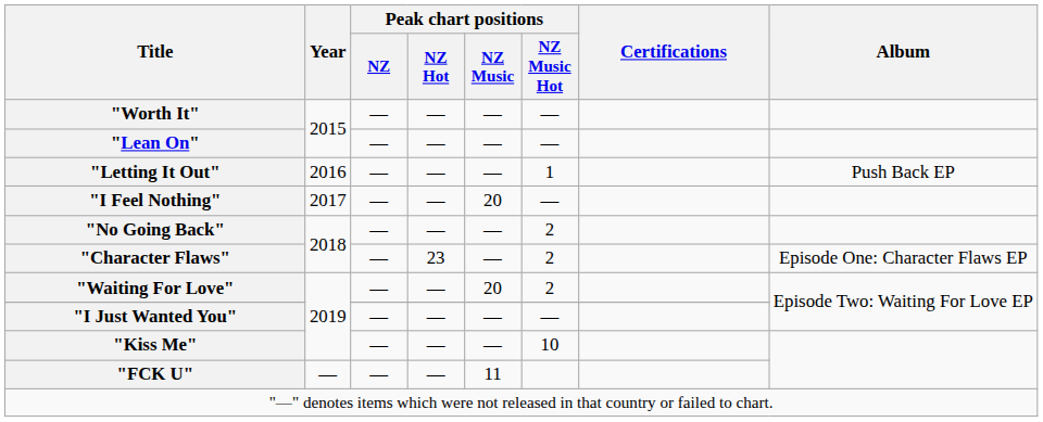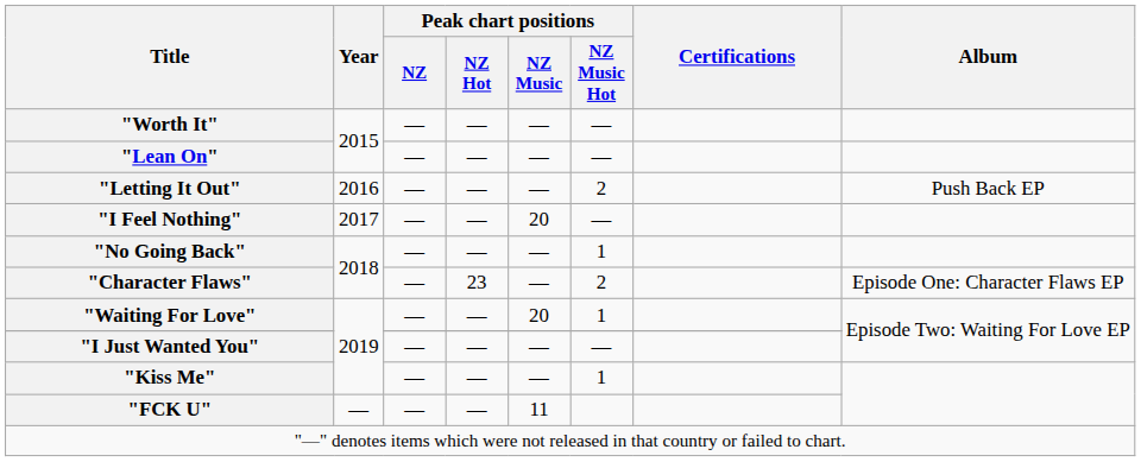"Letting It Out" | Peak chart positions / NZ Music Hot: 1 -> 2
"No Going Back" | Peak chart positions / NZ Music Hot: 2 -> 1
"Waiting For Love" | Peak chart positions / NZ Music Hot: 2 -> 1
"Kiss Me" | Peak chart positions / NZ Music Hot: 10 -> 1
